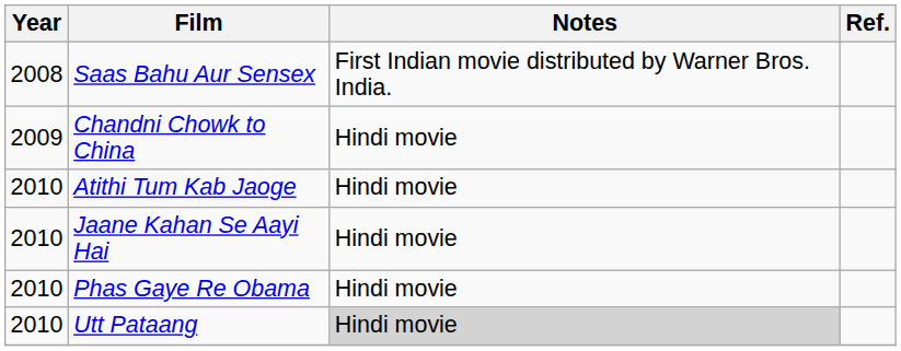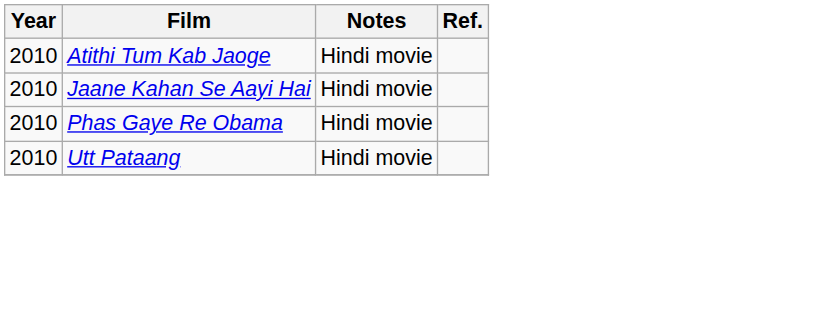- row: 2008 | Saas Bahu Aur Sensex | First Indian movie distributed by Warner Bros. India.
- row: 2009 | Chandni Chowk to China | Hindi movie
Utt Pataang | Notes: lightgrey background -> no background
